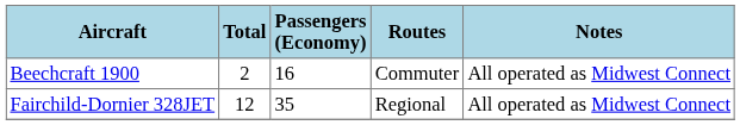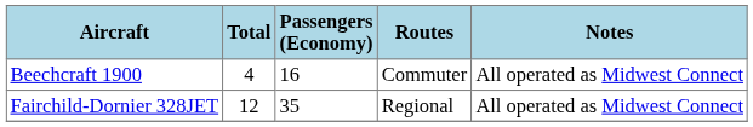Beechcraft 1900 | Total: 2 -> 4
